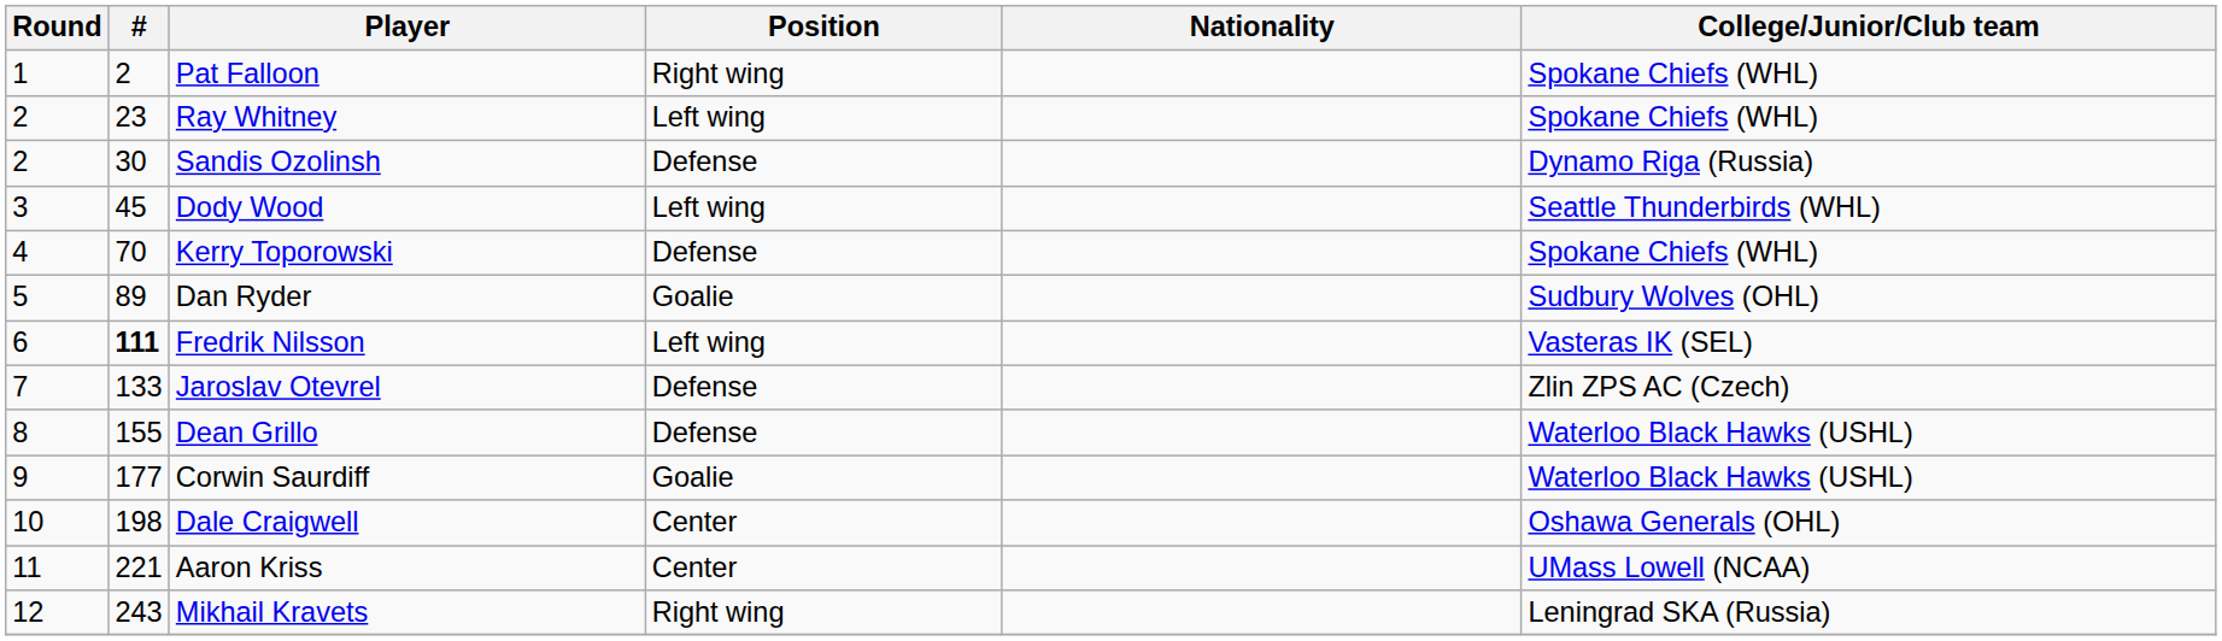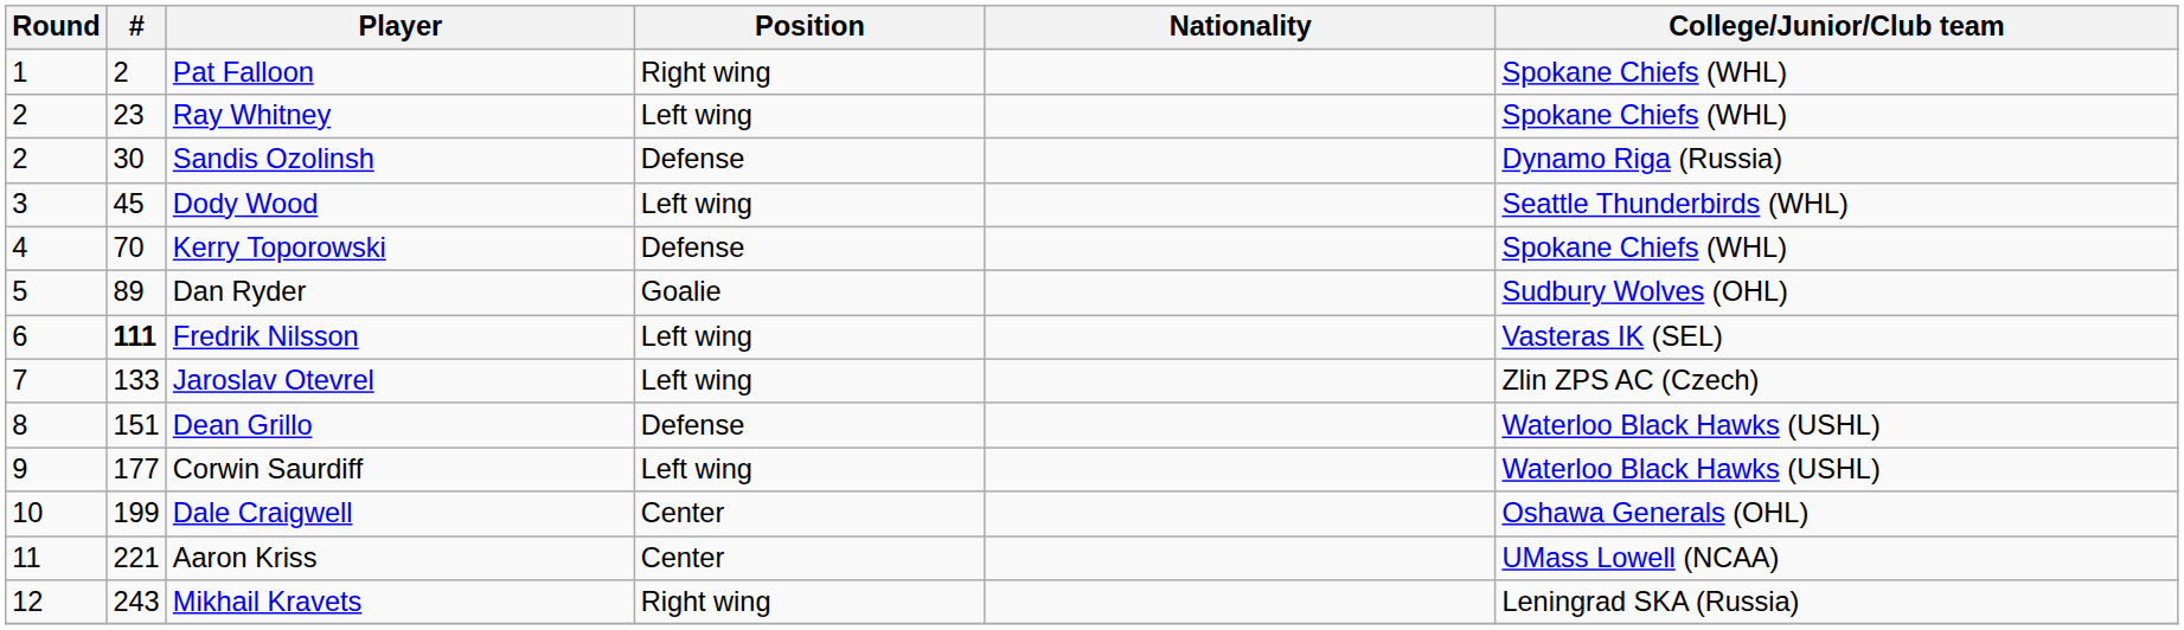Jaroslav Otevrel | Position: Defense -> Left wing
Dean Grillo | #: 155 -> 151
Corwin Saurdiff | Position: Goalie -> Left wing
Dale Craigwell | #: 198 -> 199
